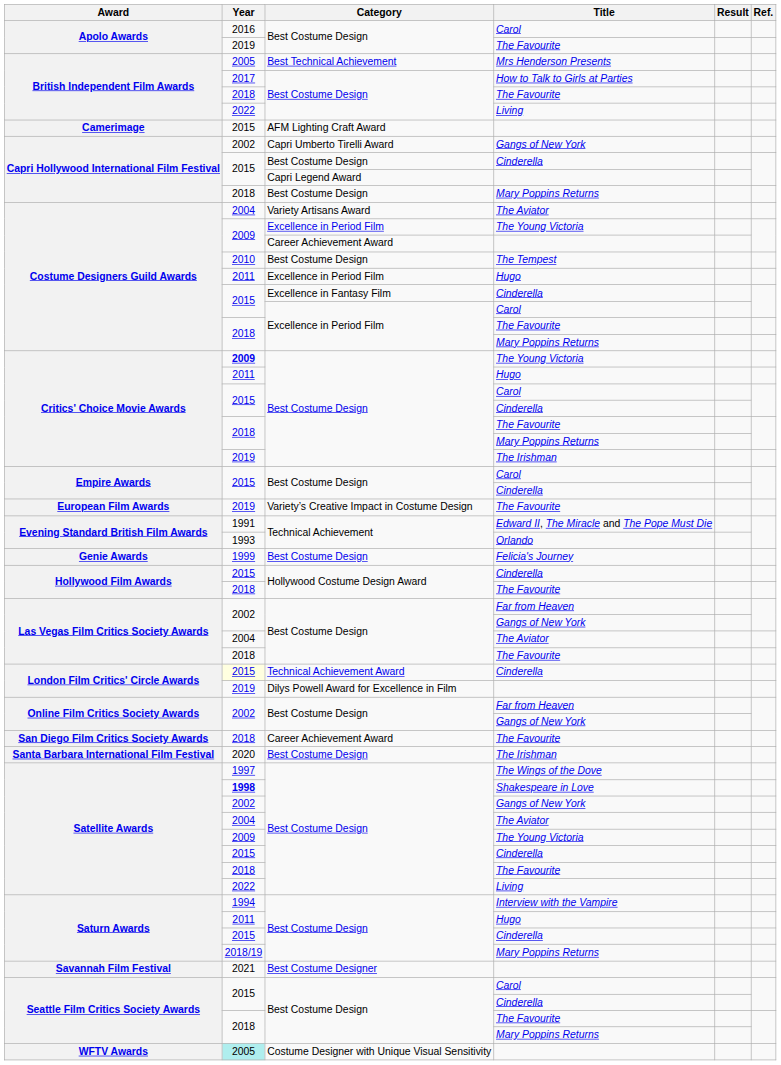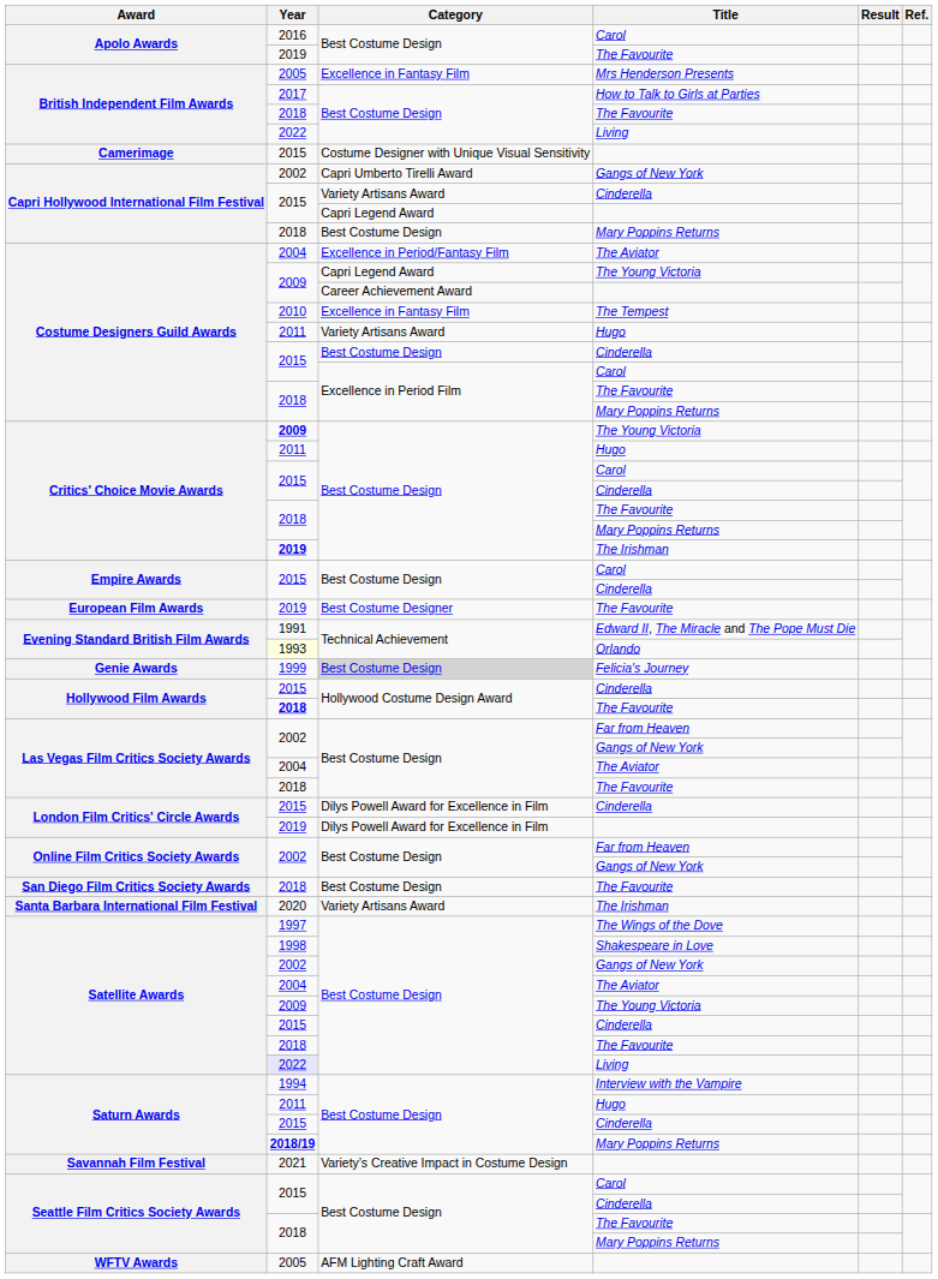British Independent Film Awards / Mrs Henderson Presents | Category: Best Technical Achievement -> Excellence in Fantasy Film
Camerimage | Category: AFM Lighting Craft Award -> Costume Designer with Unique Visual Sensitivity
Capri Hollywood International Film Festival / Cinderella | Category: Best Costume Design -> Variety Artisans Award
Costume Designers Guild Awards / The Aviator | Category: Variety Artisans Award -> Excellence in Period/Fantasy Film
Costume Designers Guild Awards / The Young Victoria | Category: Excellence in Period Film -> Capri Legend Award
Costume Designers Guild Awards / The Tempest | Category: Best Costume Design -> Excellence in Fantasy Film
Costume Designers Guild Awards / Hugo | Category: Excellence in Period Film -> Variety Artisans Award
Costume Designers Guild Awards / Cinderella | Category: Excellence in Fantasy Film -> Best Costume Design
Critics' Choice Movie Awards / The Irishman | Year: normal -> bold
European Film Awards | Category: Variety’s Creative Impact in Costume Design -> Best Costume Designer
Evening Standard British Film Awards / Orlando | Year: no background -> lightyellow background
Genie Awards | Category: no background -> lightgrey background
Hollywood Film Awards / The Favourite | Year: normal -> bold
London Film Critics' Circle Awards / Cinderella | Year: lightyellow background -> no background
London Film Critics' Circle Awards / Cinderella | Category: Technical Achievement Award -> Dilys Powell Award for Excellence in Film
San Diego Film Critics Society Awards | Category: Career Achievement Award -> Best Costume Design
Santa Barbara International Film Festival | Category: Best Costume Design -> Variety Artisans Award
Satellite Awards / Shakespeare in Love | Year: bold -> normal
Satellite Awards / Living | Year: no background -> lavender background
Saturn Awards / Mary Poppins Returns | Year: normal -> bold
Savannah Film Festival | Category: Best Costume Designer -> Variety’s Creative Impact in Costume Design
WFTV Awards | Year: paleturquoise background -> no background
WFTV Awards | Category: Costume Designer with Unique Visual Sensitivity -> AFM Lighting Craft Award
